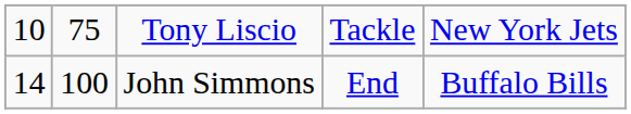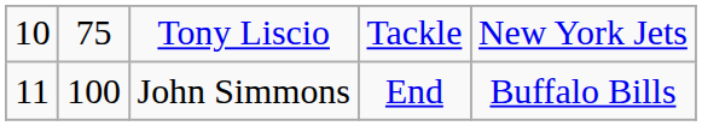John Simmons | column 1: 14 -> 11
